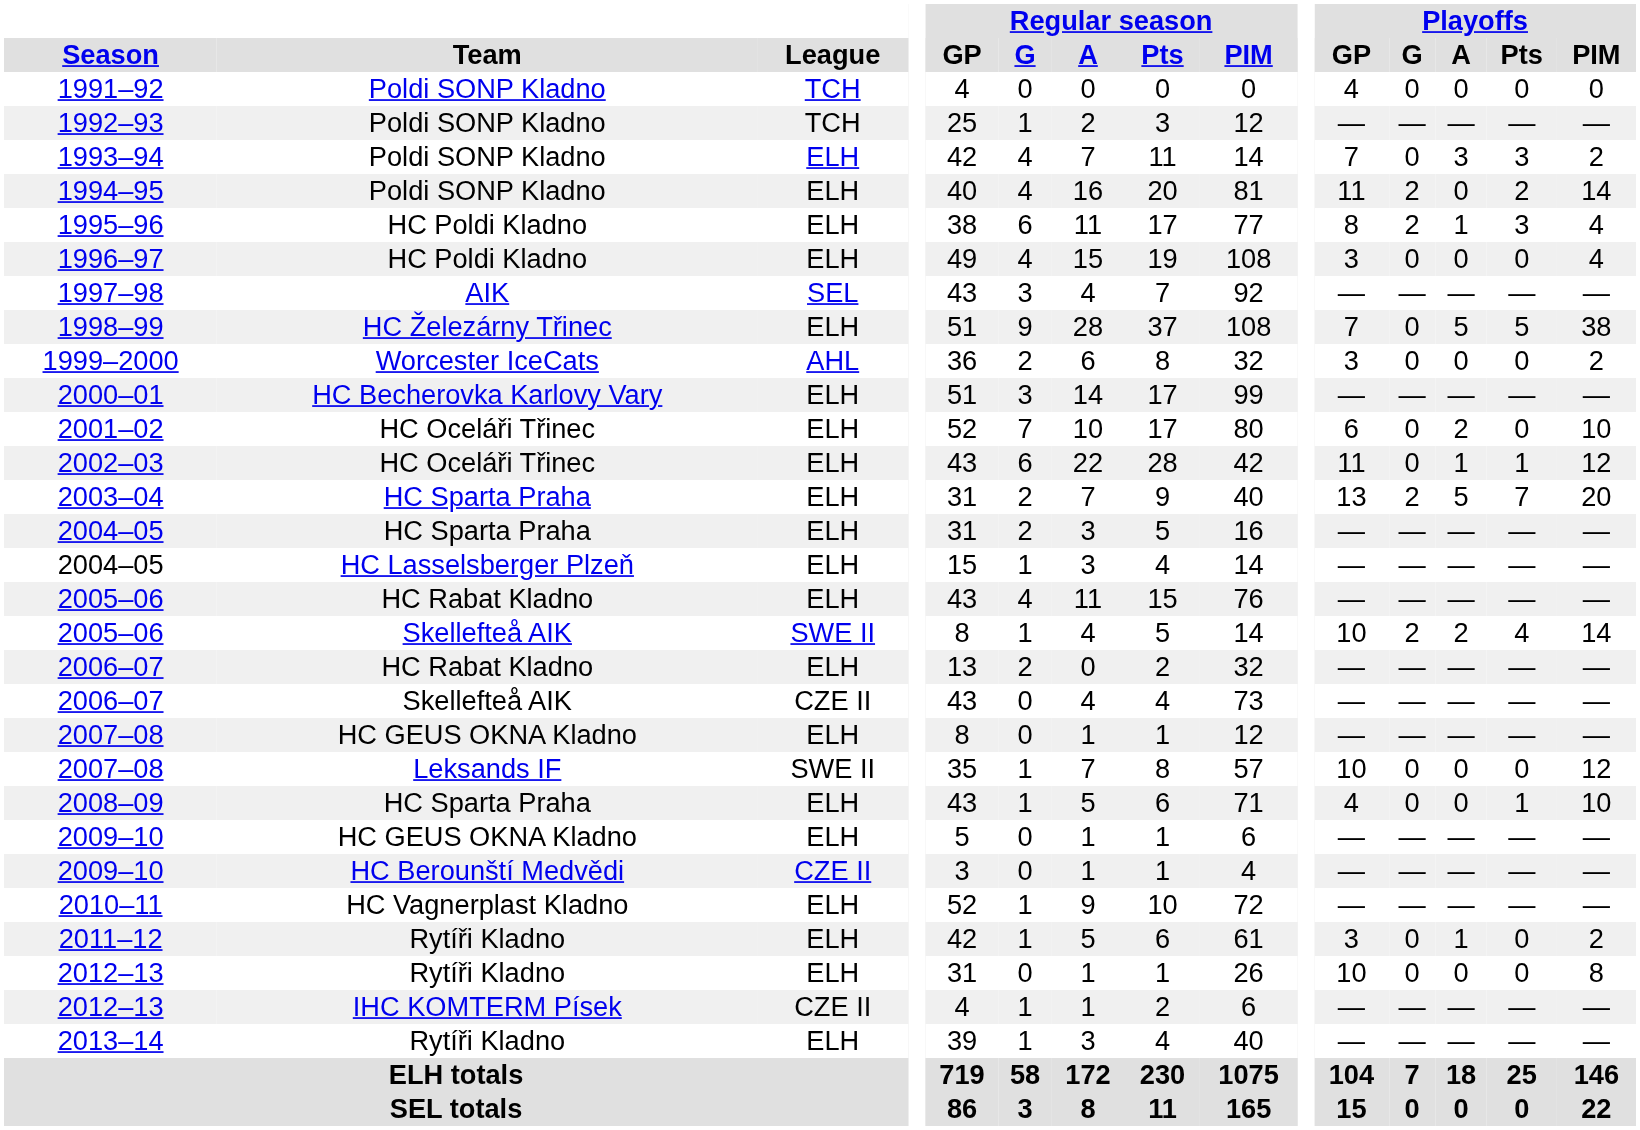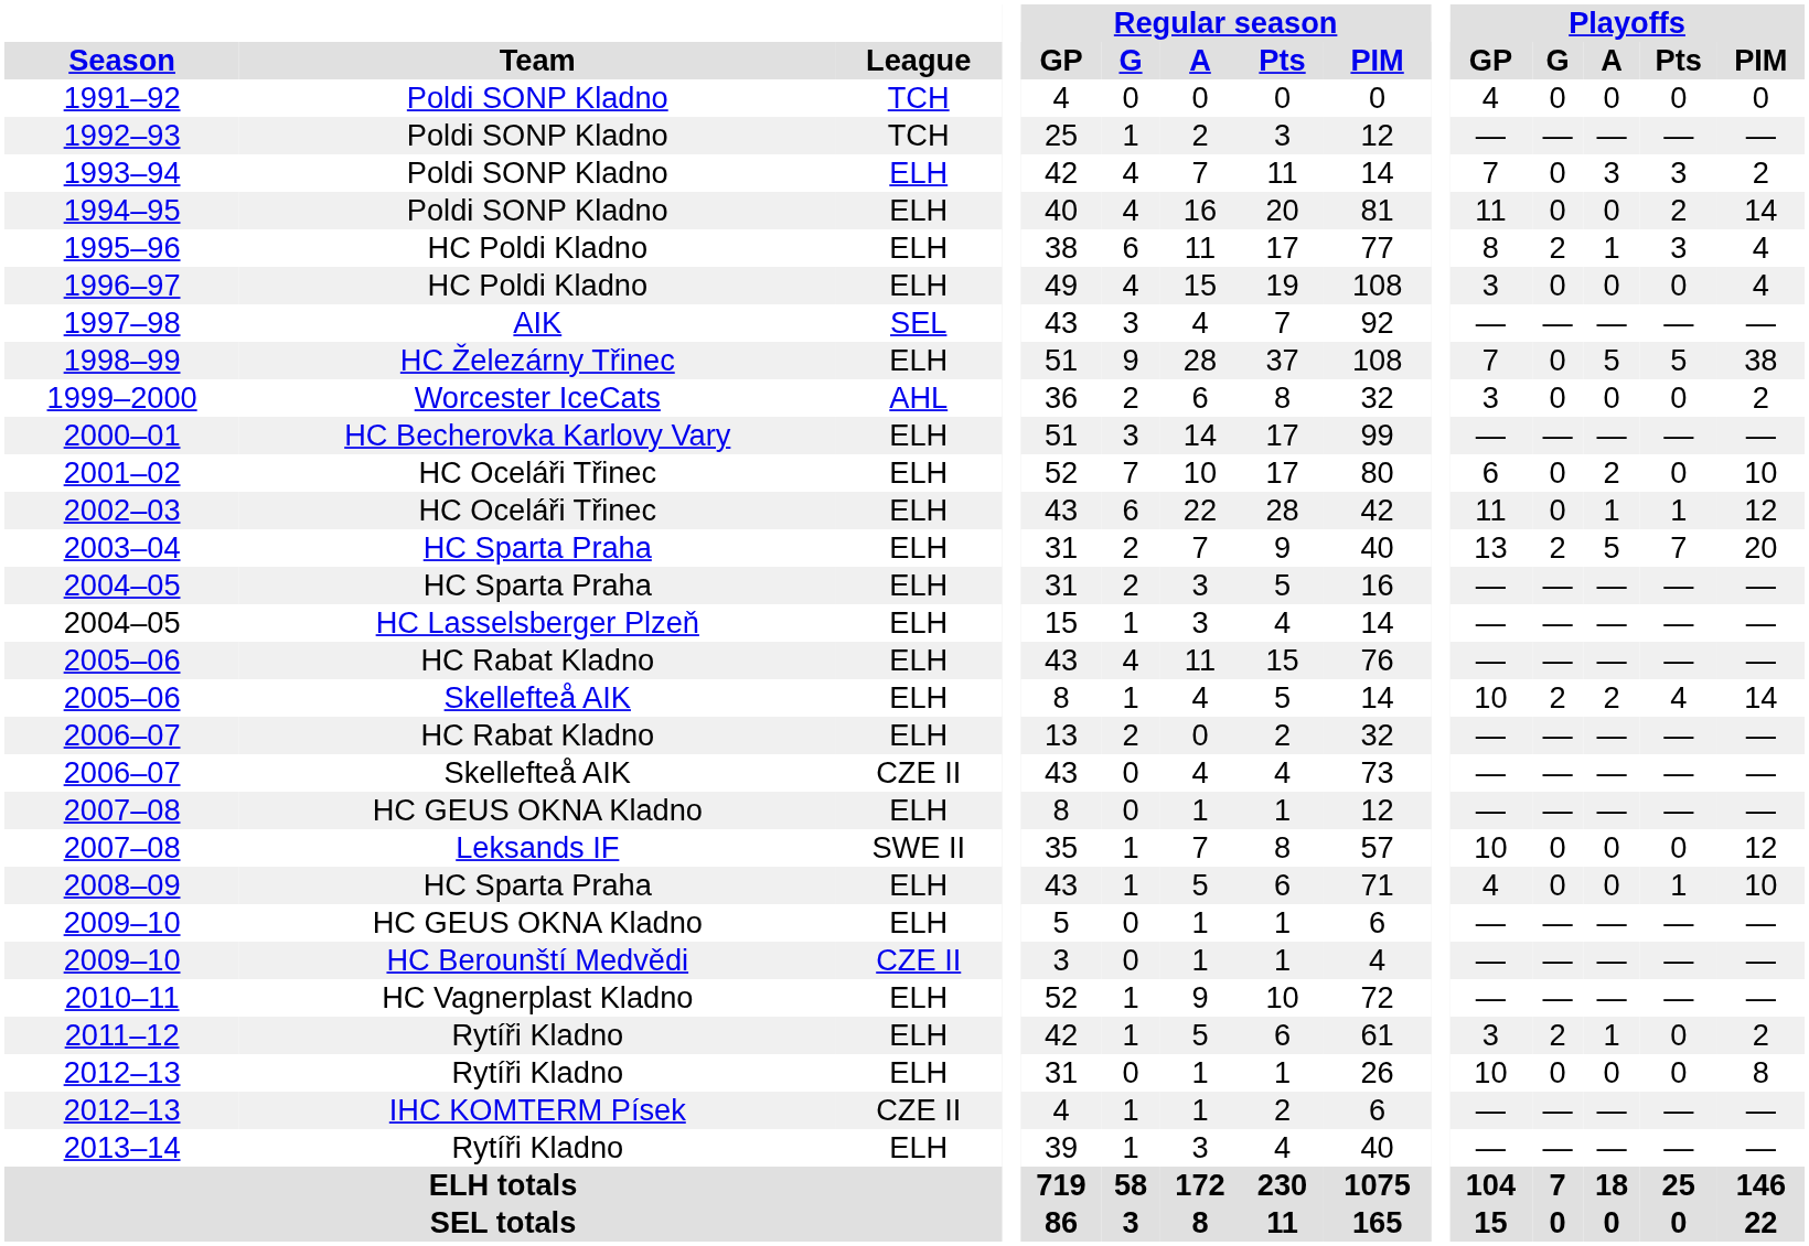1994–95 | Playoffs / G: 2 -> 0
2005–06 / Skellefteå AIK | League: SWE II -> ELH
2011–12 | Playoffs / G: 0 -> 2
